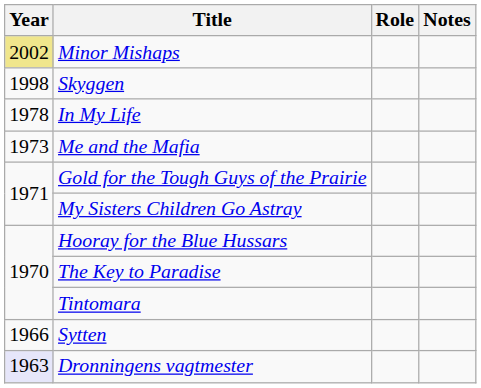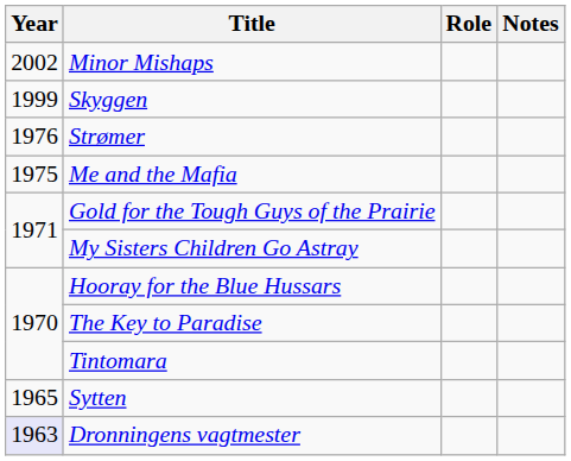Minor Mishaps | Year: khaki background -> no background
Skyggen | Year: 1998 -> 1999
- row: 1978 | In My Life
+ row: 1976 | Strømer
Me and the Mafia | Year: 1973 -> 1975
Sytten | Year: 1966 -> 1965
